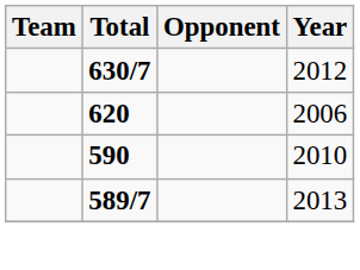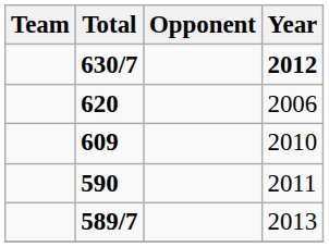630/7 | Year: normal -> bold
+ row: 609 | 2010
590 | Year: 2010 -> 2011
